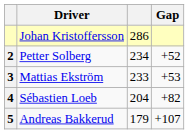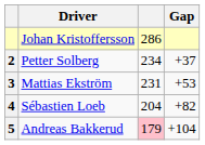Petter Solberg | Gap: +52 -> +37
Mattias Ekström | column 3: 233 -> 231
Andreas Bakkerud | column 3: no background -> pink background
Andreas Bakkerud | Gap: +107 -> +104
